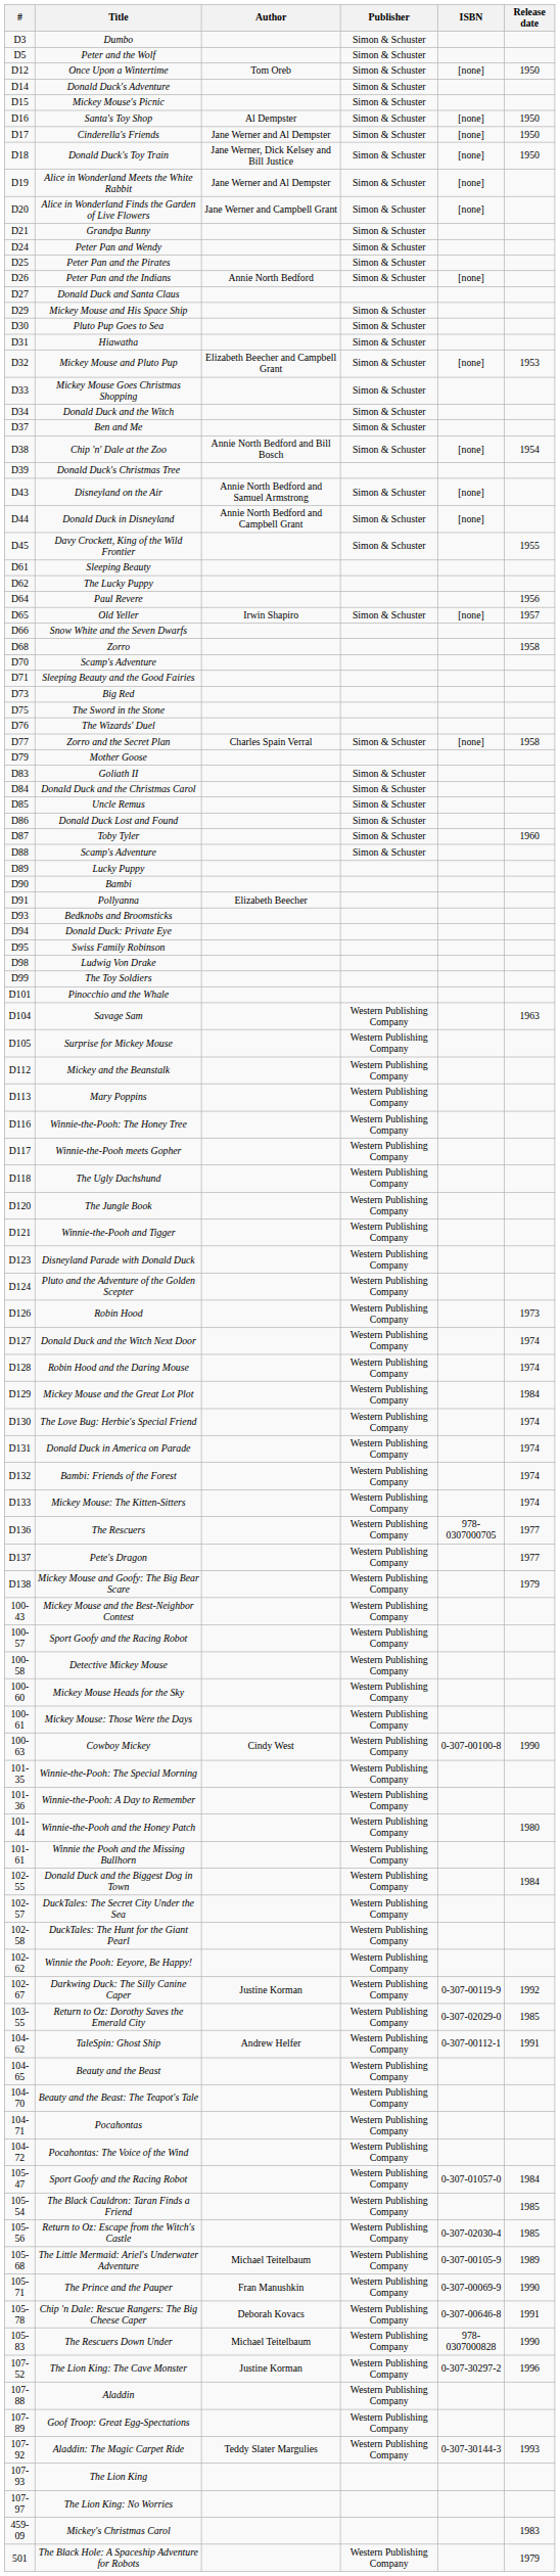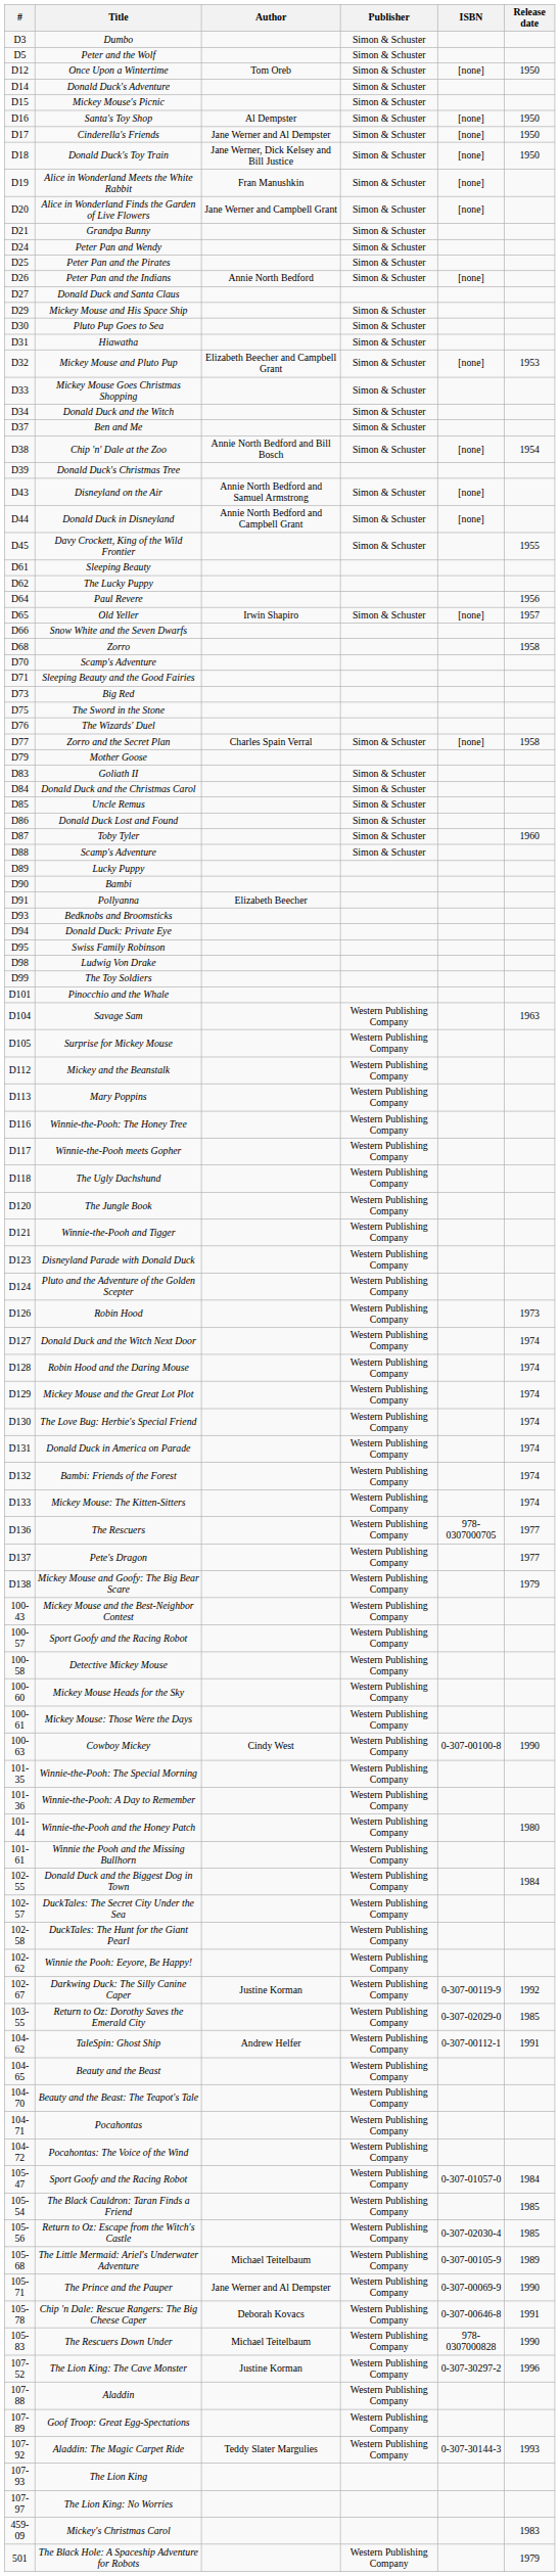Alice in Wonderland Meets the White Rabbit | Author: Jane Werner and Al Dempster -> Fran Manushkin
Mickey Mouse and the Great Lot Plot | Release date: 1984 -> 1974
The Prince and the Pauper | Author: Fran Manushkin -> Jane Werner and Al Dempster
